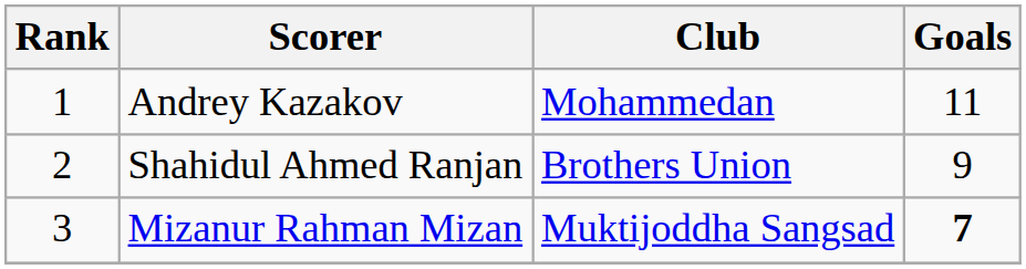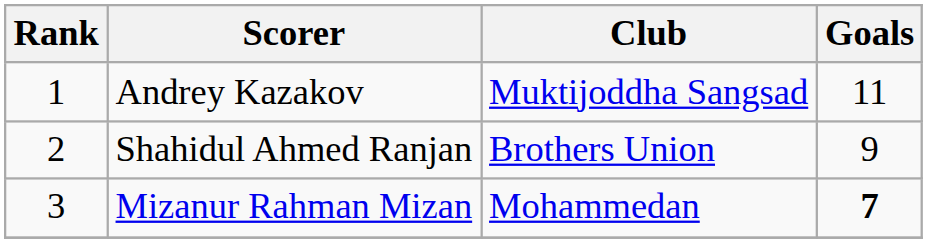Andrey Kazakov | Club: Mohammedan -> Muktijoddha Sangsad
Mizanur Rahman Mizan | Club: Muktijoddha Sangsad -> Mohammedan
